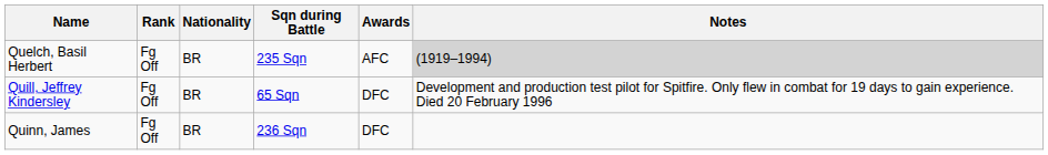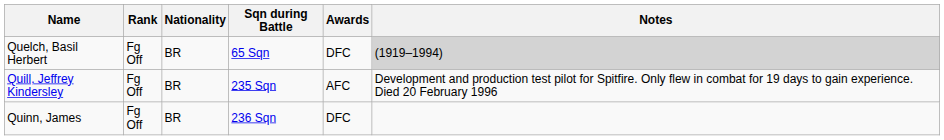Quelch, Basil Herbert | Sqn during Battle: 235 Sqn -> 65 Sqn
Quelch, Basil Herbert | Awards: AFC -> DFC
Quill, Jeffrey Kindersley | Sqn during Battle: 65 Sqn -> 235 Sqn
Quill, Jeffrey Kindersley | Awards: DFC -> AFC
